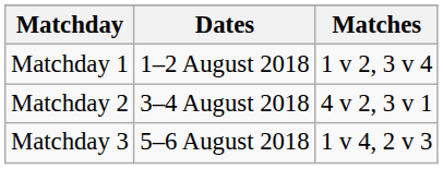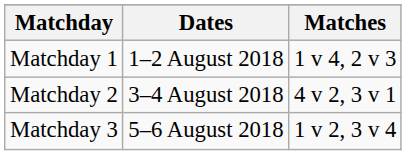Matchday 1 | Matches: 1 v 2, 3 v 4 -> 1 v 4, 2 v 3
Matchday 3 | Matches: 1 v 4, 2 v 3 -> 1 v 2, 3 v 4
